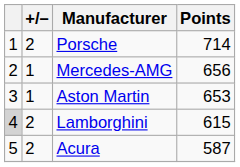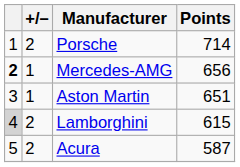Mercedes-AMG | column 1: normal -> bold
Aston Martin | Points: 653 -> 651
